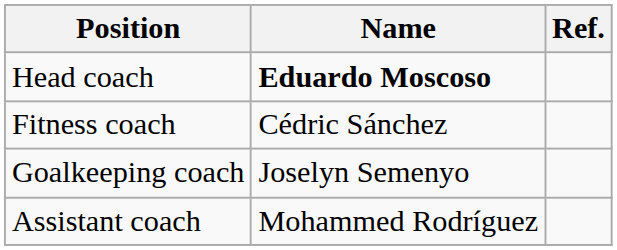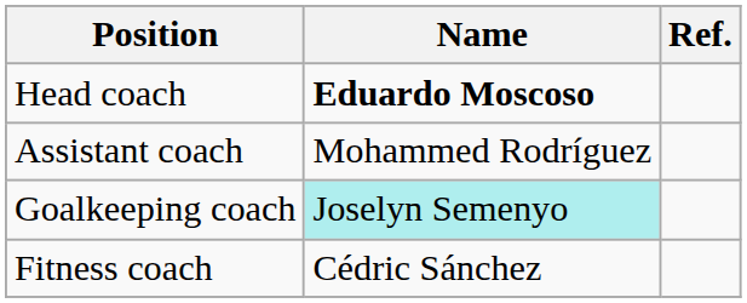rows swapped: Assistant coach <-> Fitness coach
Goalkeeping coach | Name: no background -> paleturquoise background
